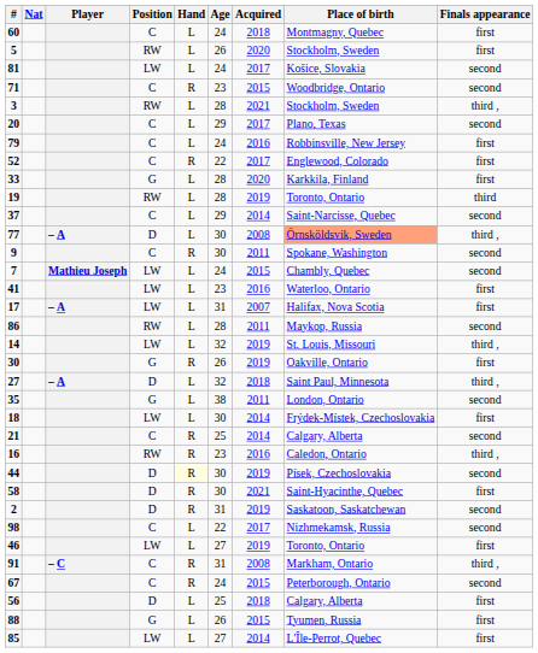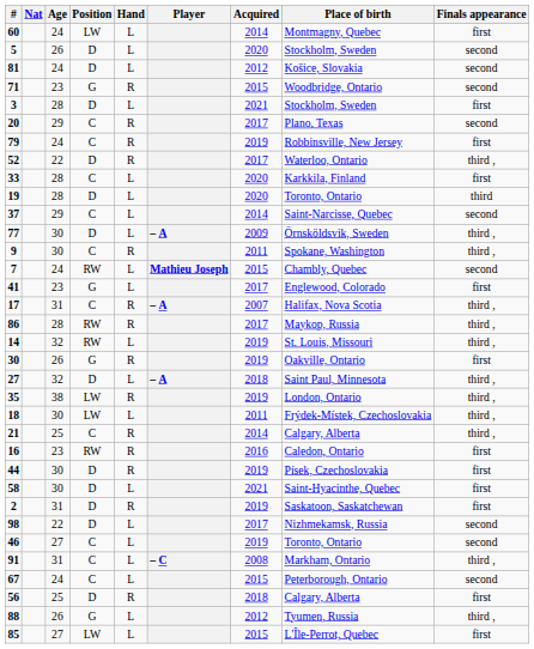columns swapped: Player <-> Age
60 | Position: C -> LW
60 | Acquired: 2018 -> 2014
5 | Position: RW -> D
5 | Finals appearance: first -> second
81 | Position: LW -> D
81 | Acquired: 2017 -> 2012
71 | Position: C -> G
3 | Position: RW -> D
3 | Finals appearance: third , -> first
20 | Hand: L -> R
79 | Hand: L -> R
79 | Acquired: 2016 -> 2019
52 | Position: C -> D
52 | Place of birth: Englewood, Colorado -> Waterloo, Ontario
52 | Finals appearance: first -> third ,
33 | Position: G -> C
19 | Position: RW -> D
19 | Acquired: 2019 -> 2020
77 | Acquired: 2008 -> 2009
77 | Place of birth: lightsalmon background -> no background
9 | Finals appearance: second -> third ,
7 | Position: LW -> RW
41 | Position: LW -> G
41 | Acquired: 2016 -> 2017
41 | Place of birth: Waterloo, Ontario -> Englewood, Colorado
17 | Position: LW -> C
17 | Hand: L -> R
17 | Finals appearance: first -> third ,
86 | Hand: L -> R
86 | Acquired: 2011 -> 2017
86 | Finals appearance: second -> third ,
14 | Position: LW -> RW
35 | Position: G -> LW
35 | Hand: L -> R
35 | Acquired: 2011 -> 2019
35 | Finals appearance: second -> third ,
18 | Acquired: 2014 -> 2011
18 | Finals appearance: first -> third ,
21 | Finals appearance: second -> third ,
16 | Finals appearance: third , -> first
44 | Hand: lightyellow background -> no background
44 | Finals appearance: second -> first
58 | Hand: R -> L
2 | Finals appearance: second -> first
98 | Position: C -> D
46 | Position: LW -> C
46 | Finals appearance: first -> second
91 | Hand: R -> L
67 | Hand: R -> L
56 | Hand: L -> R
88 | Acquired: 2015 -> 2012
88 | Finals appearance: first -> third ,
85 | Acquired: 2014 -> 2015
